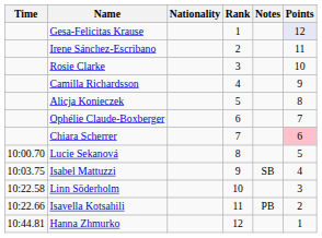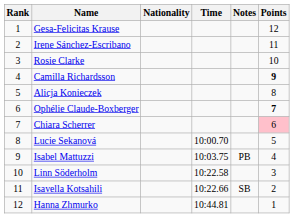columns swapped: Rank <-> Time
Gesa-Felicitas Krause | Points: lavender background -> no background
Camilla Richardsson | Points: normal -> bold
Ophélie Claude-Boxberger | Points: normal -> bold
Isabel Mattuzzi | Notes: SB -> PB
Isavella Kotsahili | Notes: PB -> SB
